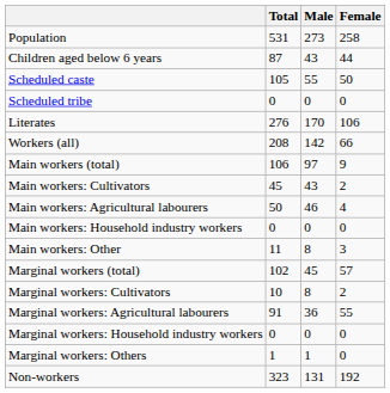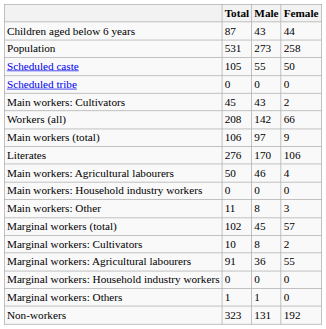rows swapped: Population <-> Children aged below 6 years
rows swapped: Literates <-> Main workers: Cultivators
